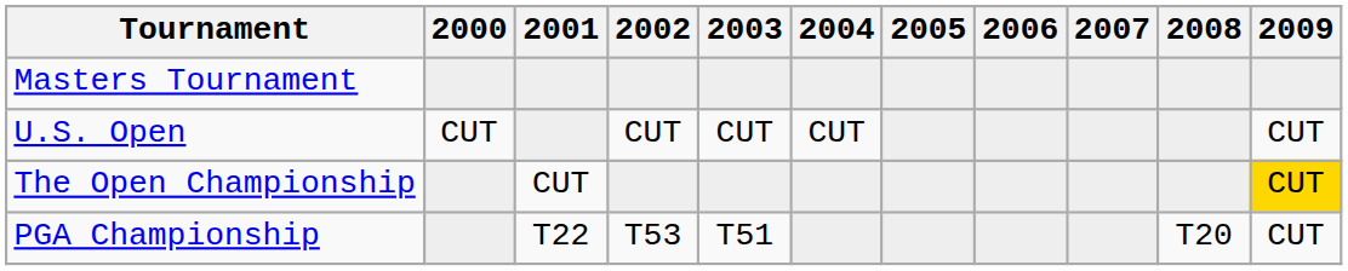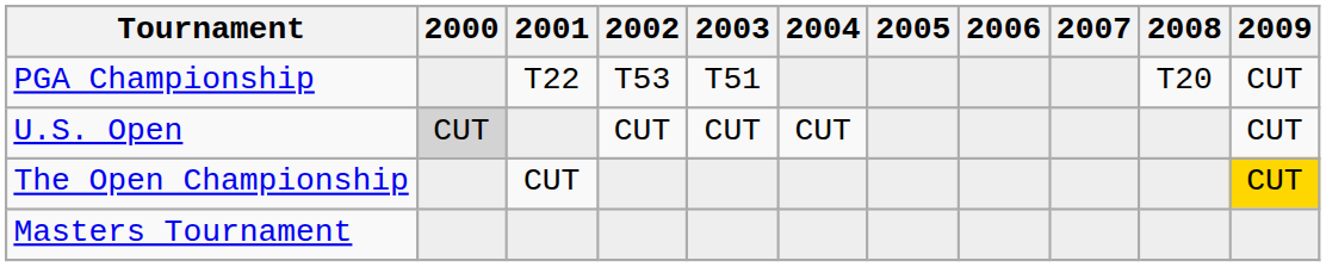rows swapped: Masters Tournament <-> PGA Championship
U.S. Open | 2000: no background -> lightgrey background
